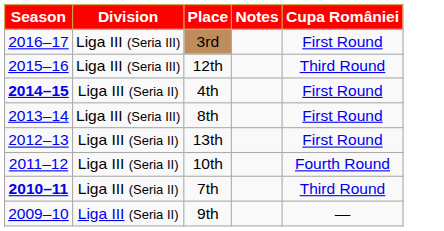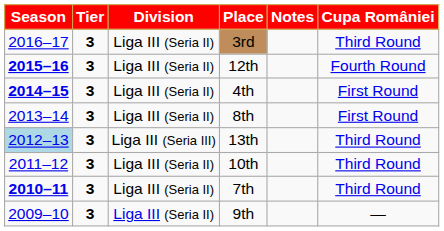+ column: Tier | 3 | 3 | 3 | 3 | 3 | 3 | 3 | 3
3rd | Division: Liga III (Seria III) -> Liga III (Seria II)
3rd | Cupa României: First Round -> Third Round
12th | Season: normal -> bold
12th | Division: Liga III (Seria III) -> Liga III (Seria II)
12th | Cupa României: Third Round -> Fourth Round
8th | Division: Liga III (Seria III) -> Liga III (Seria II)
13th | Season: no background -> lightblue background
13th | Division: Liga III (Seria II) -> Liga III (Seria III)
13th | Cupa României: First Round -> Third Round
10th | Cupa României: Fourth Round -> Third Round
